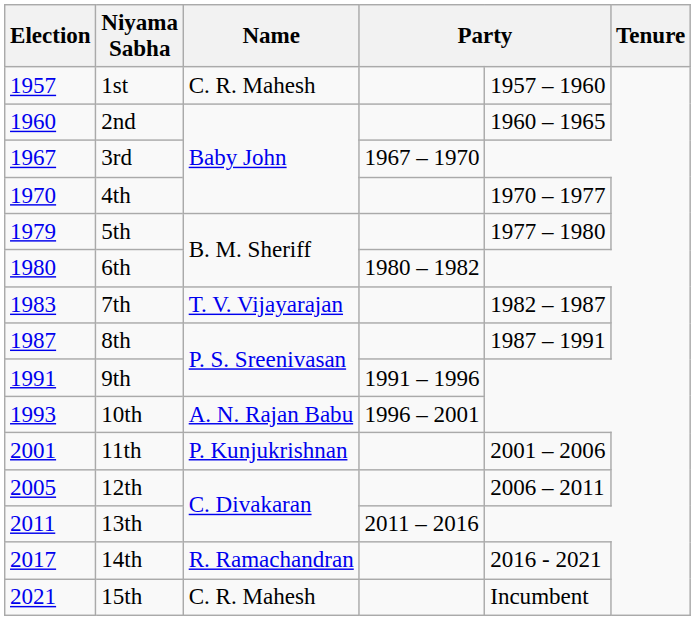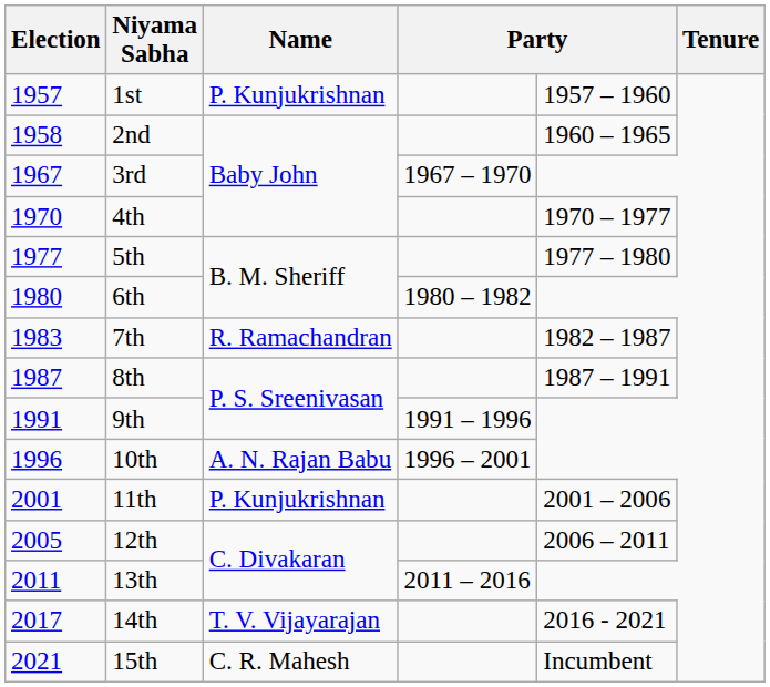1st | Name: C. R. Mahesh -> P. Kunjukrishnan
2nd | Election: 1960 -> 1958
5th | Election: 1979 -> 1977
7th | Name: T. V. Vijayarajan -> R. Ramachandran
10th | Election: 1993 -> 1996
14th | Name: R. Ramachandran -> T. V. Vijayarajan
